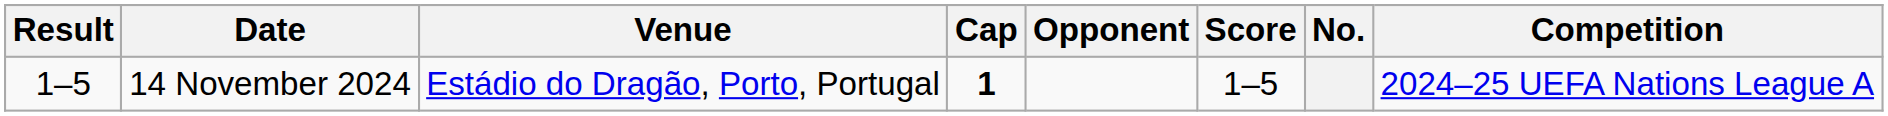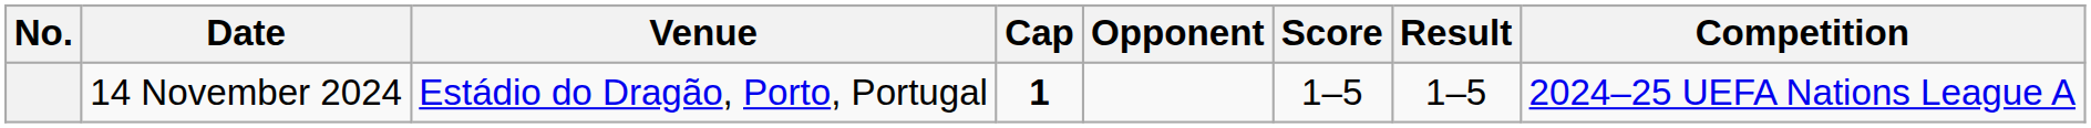columns swapped: No. <-> Result
